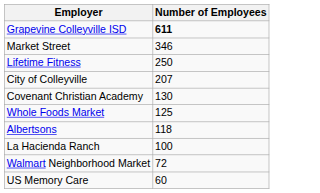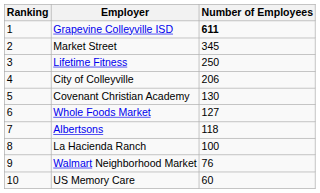+ column: Ranking | 1 | 2 | 3 | 4 | 5 | 6 | 7 | 8 | 9 | 10
Market Street | Number of Employees: 346 -> 345
City of Colleyville | Number of Employees: 207 -> 206
Whole Foods Market | Number of Employees: 125 -> 127
Walmart Neighborhood Market | Number of Employees: 72 -> 76
